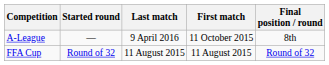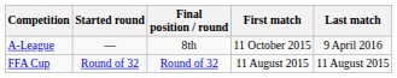columns swapped: Final position / round <-> Last match
